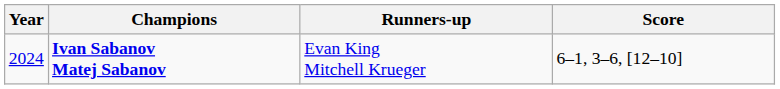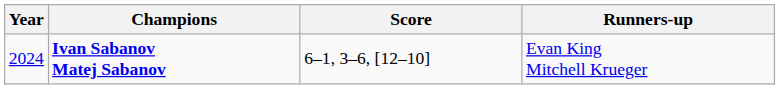columns swapped: Runners-up <-> Score
